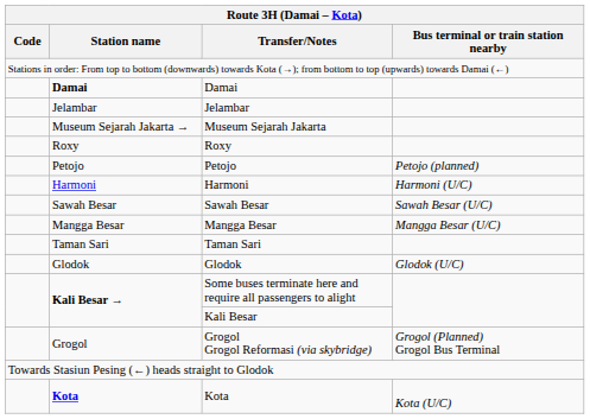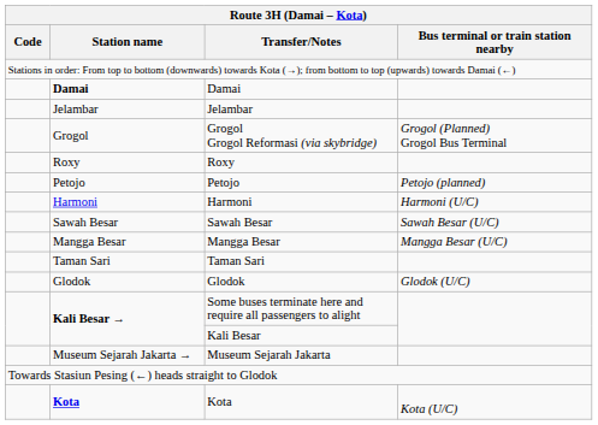rows swapped: Grogol Grogol Reformasi (via skybridge) <-> Museum Sejarah Jakarta
